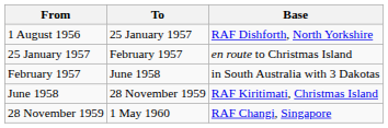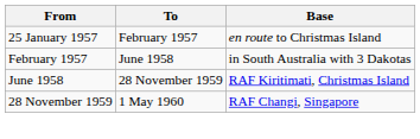- row: 1 August 1956 | 25 January 1957 | RAF Dishforth, North Yorkshire
